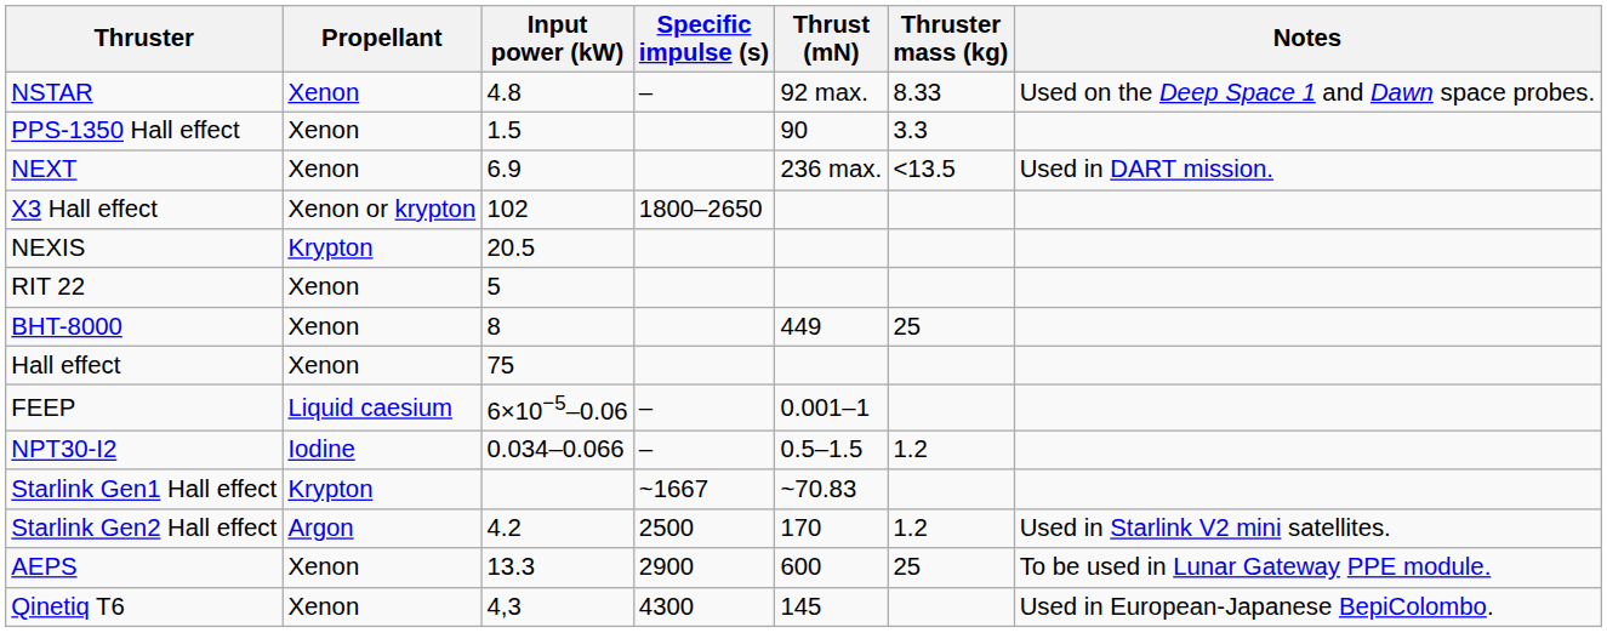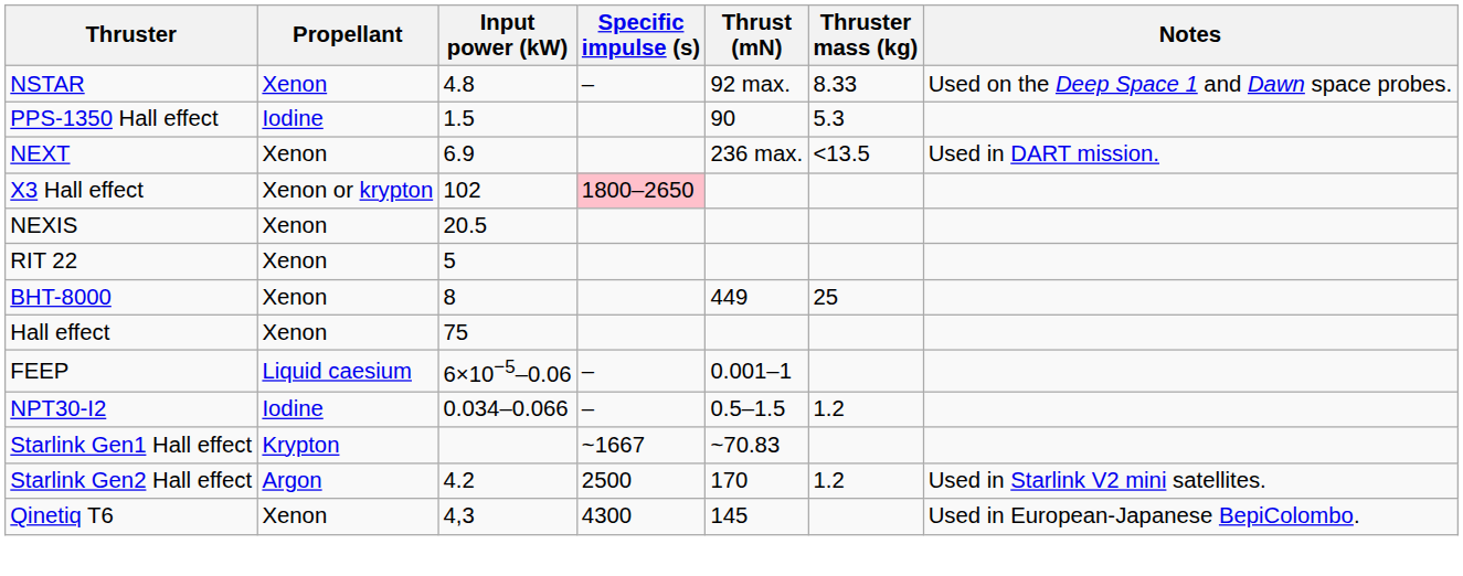PPS-1350 Hall effect | Propellant: Xenon -> Iodine
PPS-1350 Hall effect | Thruster mass (kg): 3.3 -> 5.3
X3 Hall effect | Specific impulse (s): no background -> pink background
NEXIS | Propellant: Krypton -> Xenon
- row: AEPS | Xenon | 13.3 | 2900 | 600 | 25 | To be used in Lunar Gateway PPE module.
